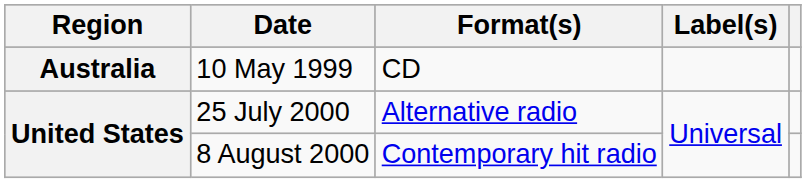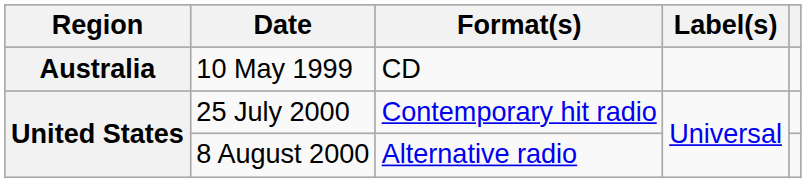25 July 2000 | Format(s): Alternative radio -> Contemporary hit radio
8 August 2000 | Format(s): Contemporary hit radio -> Alternative radio
